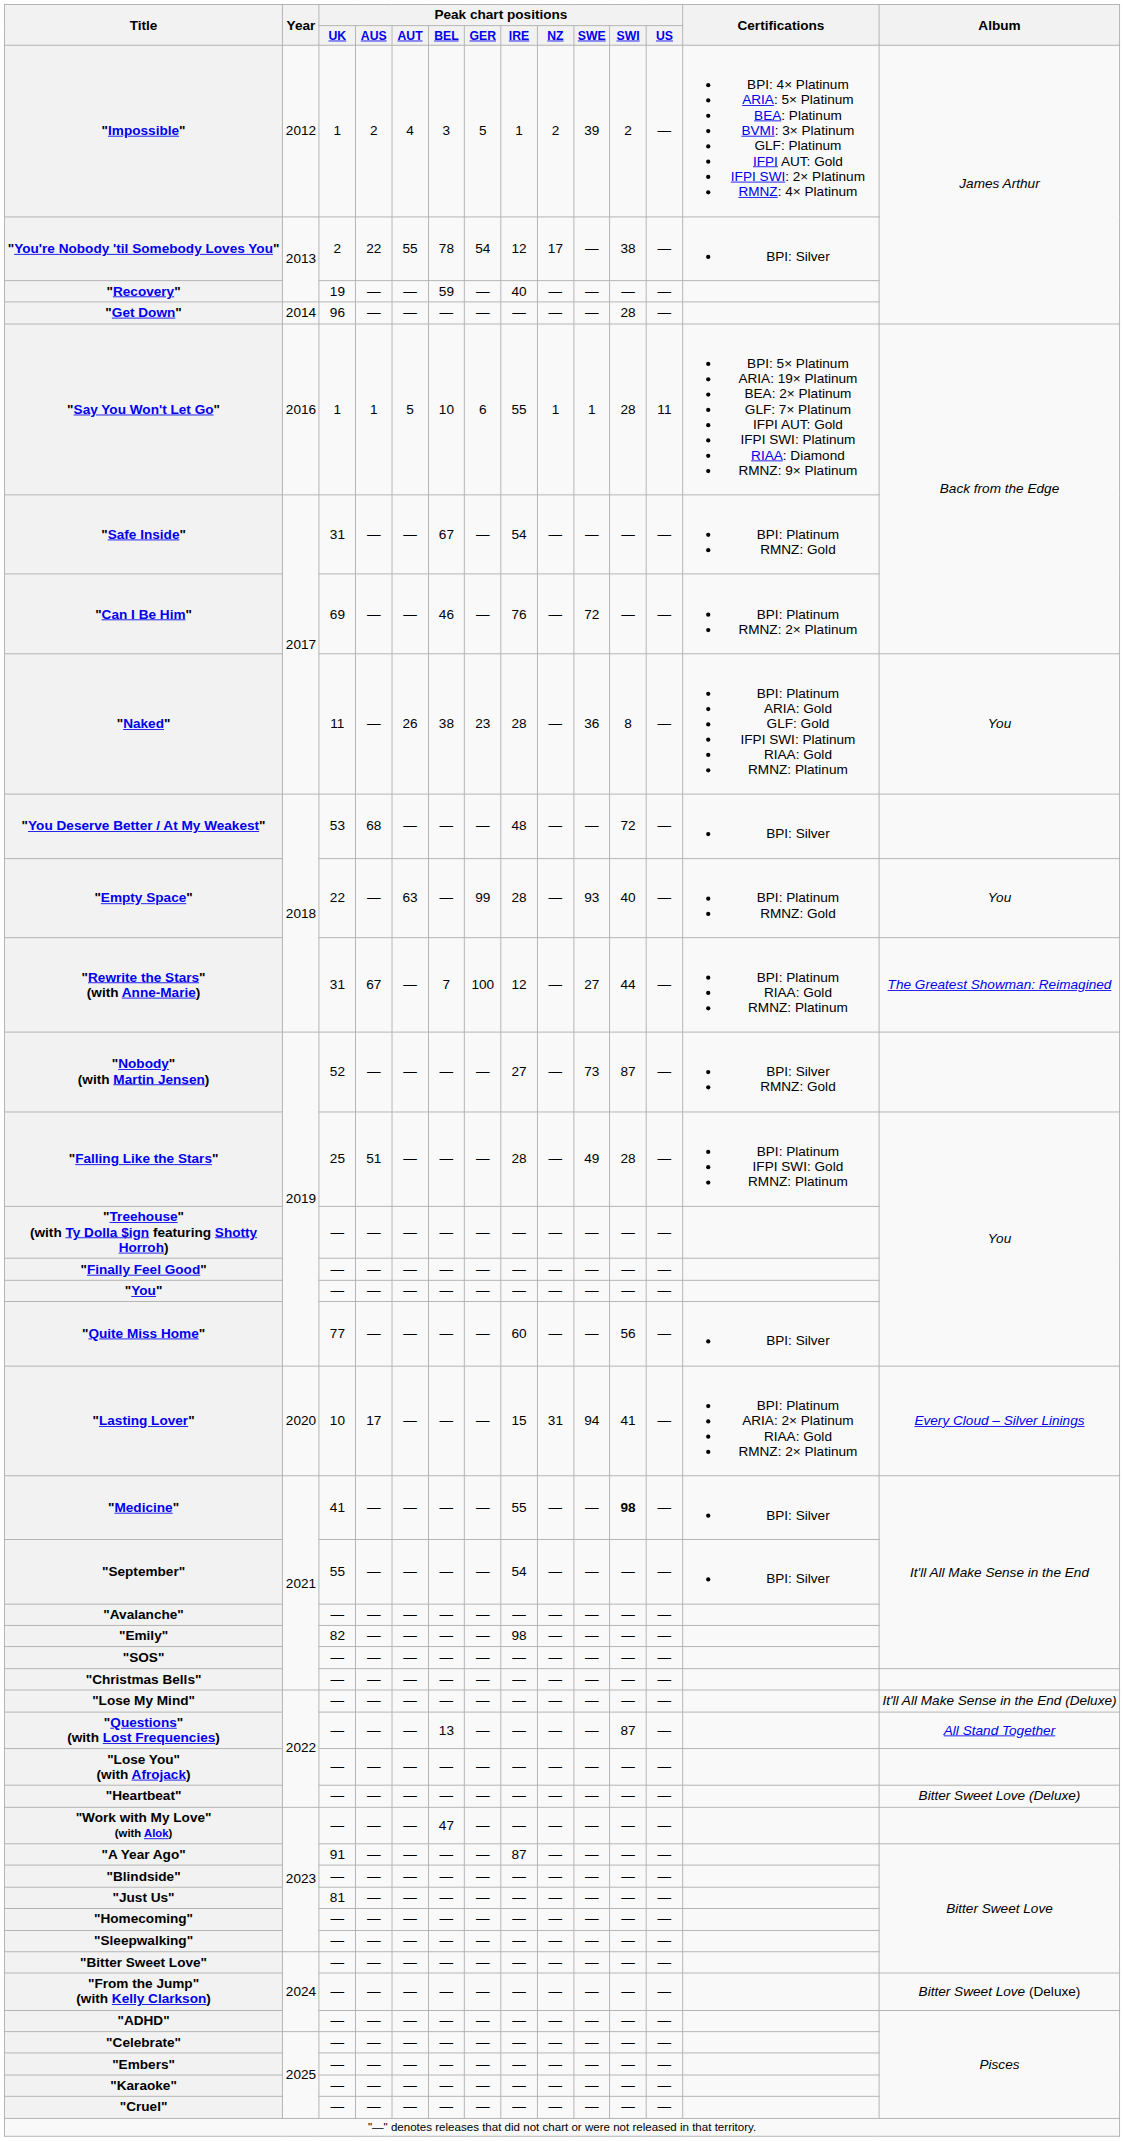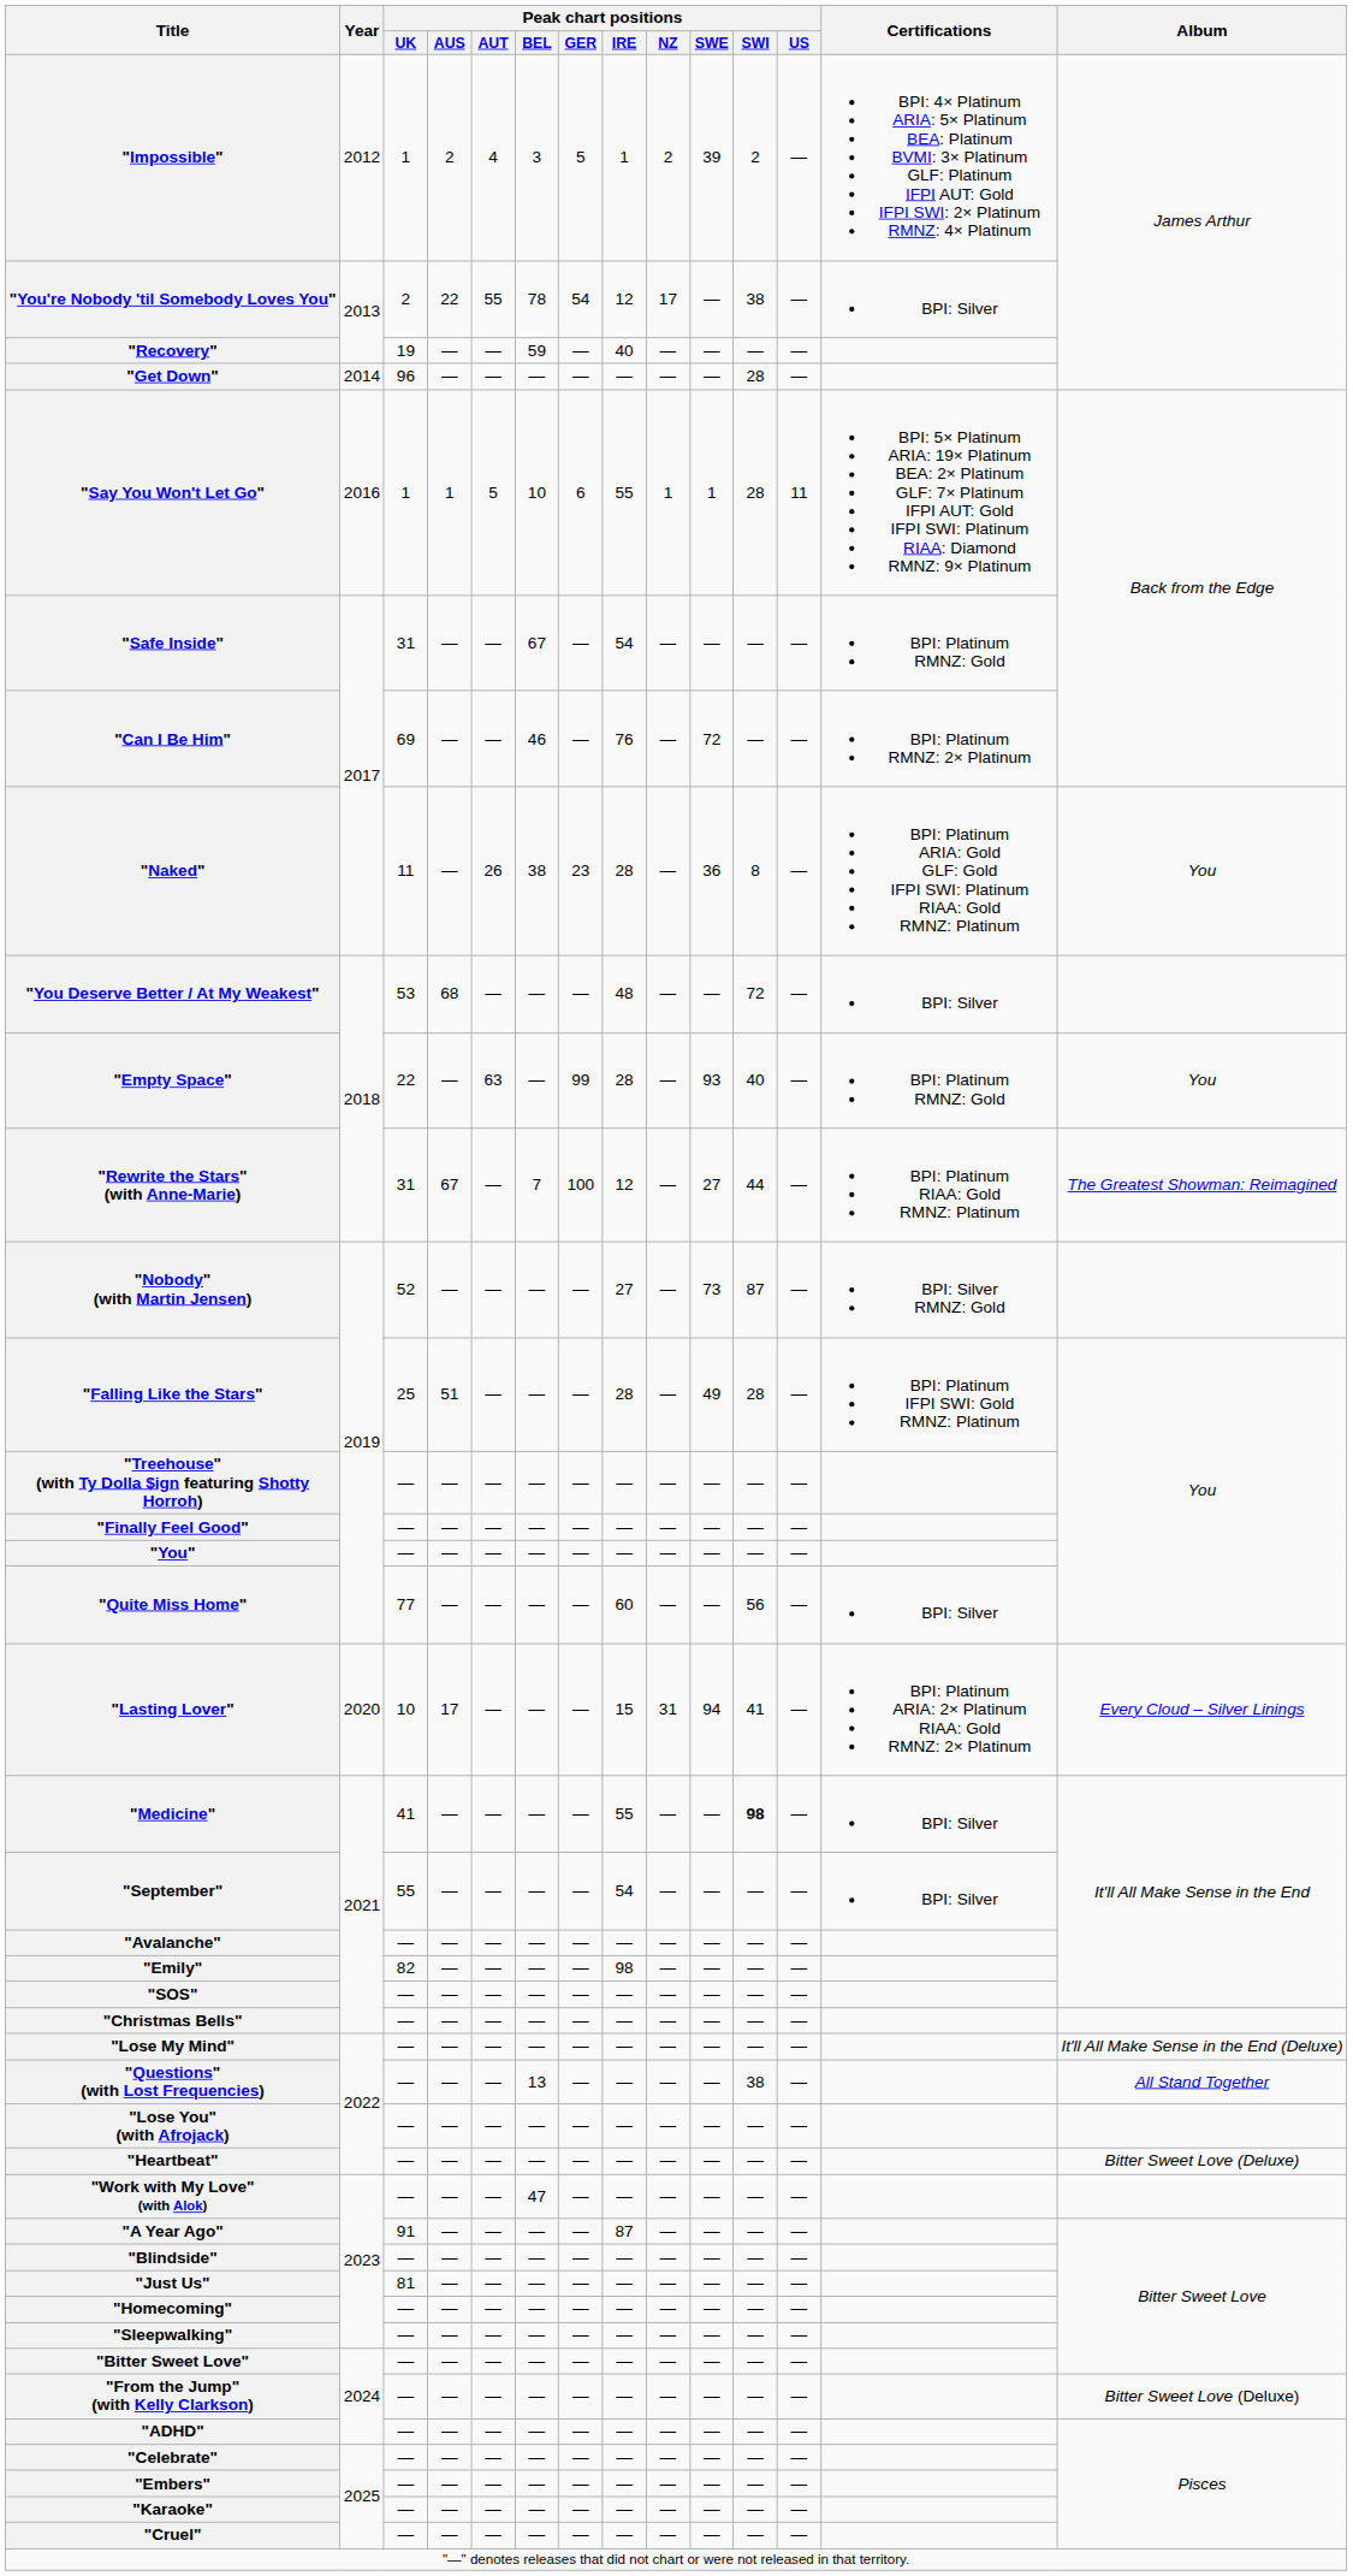"Questions" (with Lost Frequencies) | Peak chart positions / SWI: 87 -> 38
